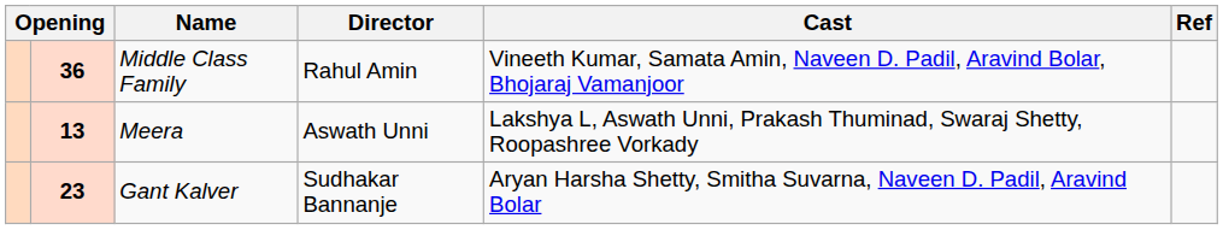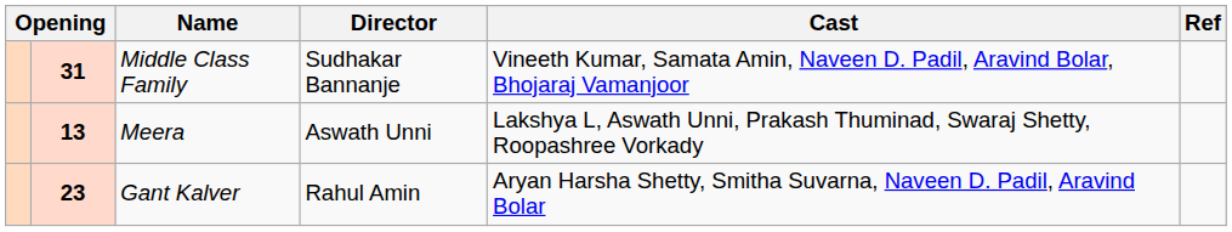Middle Class Family | column 2: 36 -> 31
Middle Class Family | Director: Rahul Amin -> Sudhakar Bannanje
Gant Kalver | Director: Sudhakar Bannanje -> Rahul Amin
